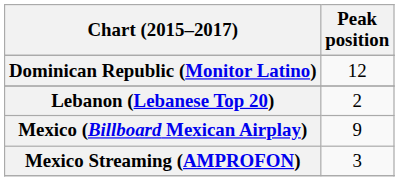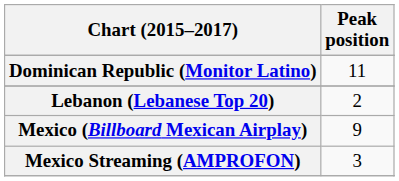Dominican Republic (Monitor Latino) | Peak position: 12 -> 11
